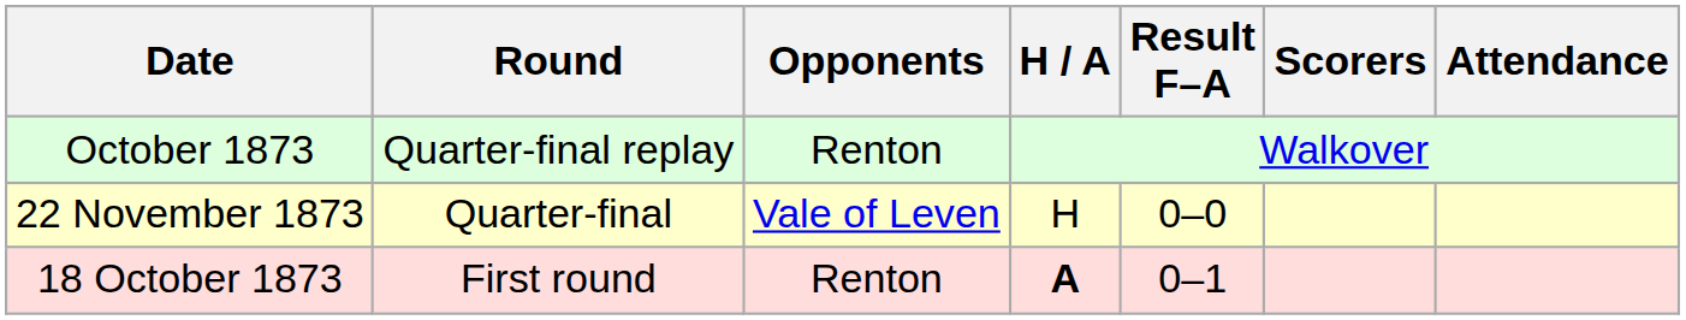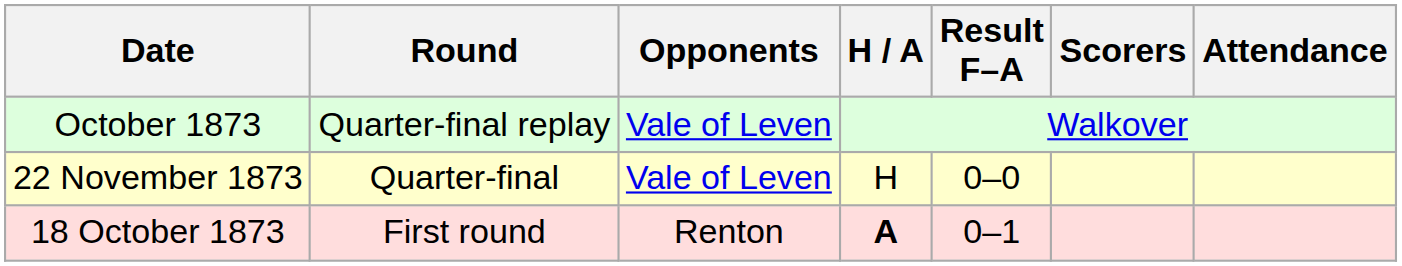October 1873 | Opponents: Renton -> Vale of Leven
